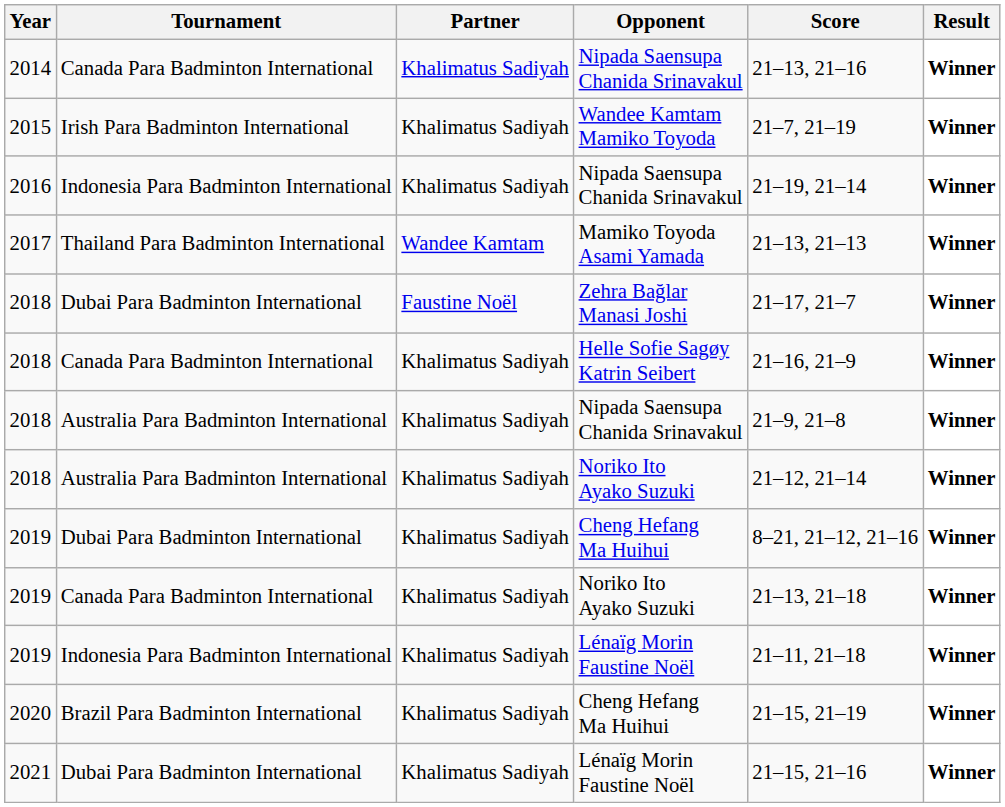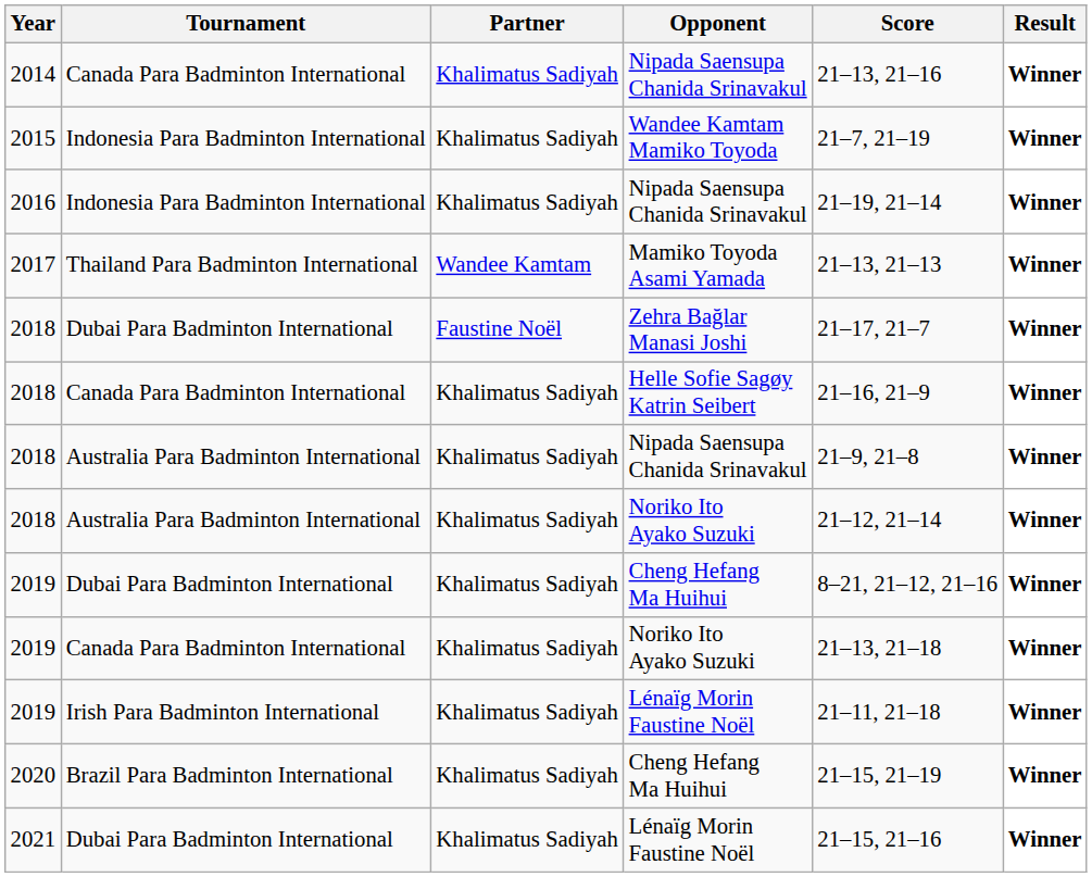2015 | Tournament: Irish Para Badminton International -> Indonesia Para Badminton International
2019 / Lénaïg Morin Faustine Noël | Tournament: Indonesia Para Badminton International -> Irish Para Badminton International
